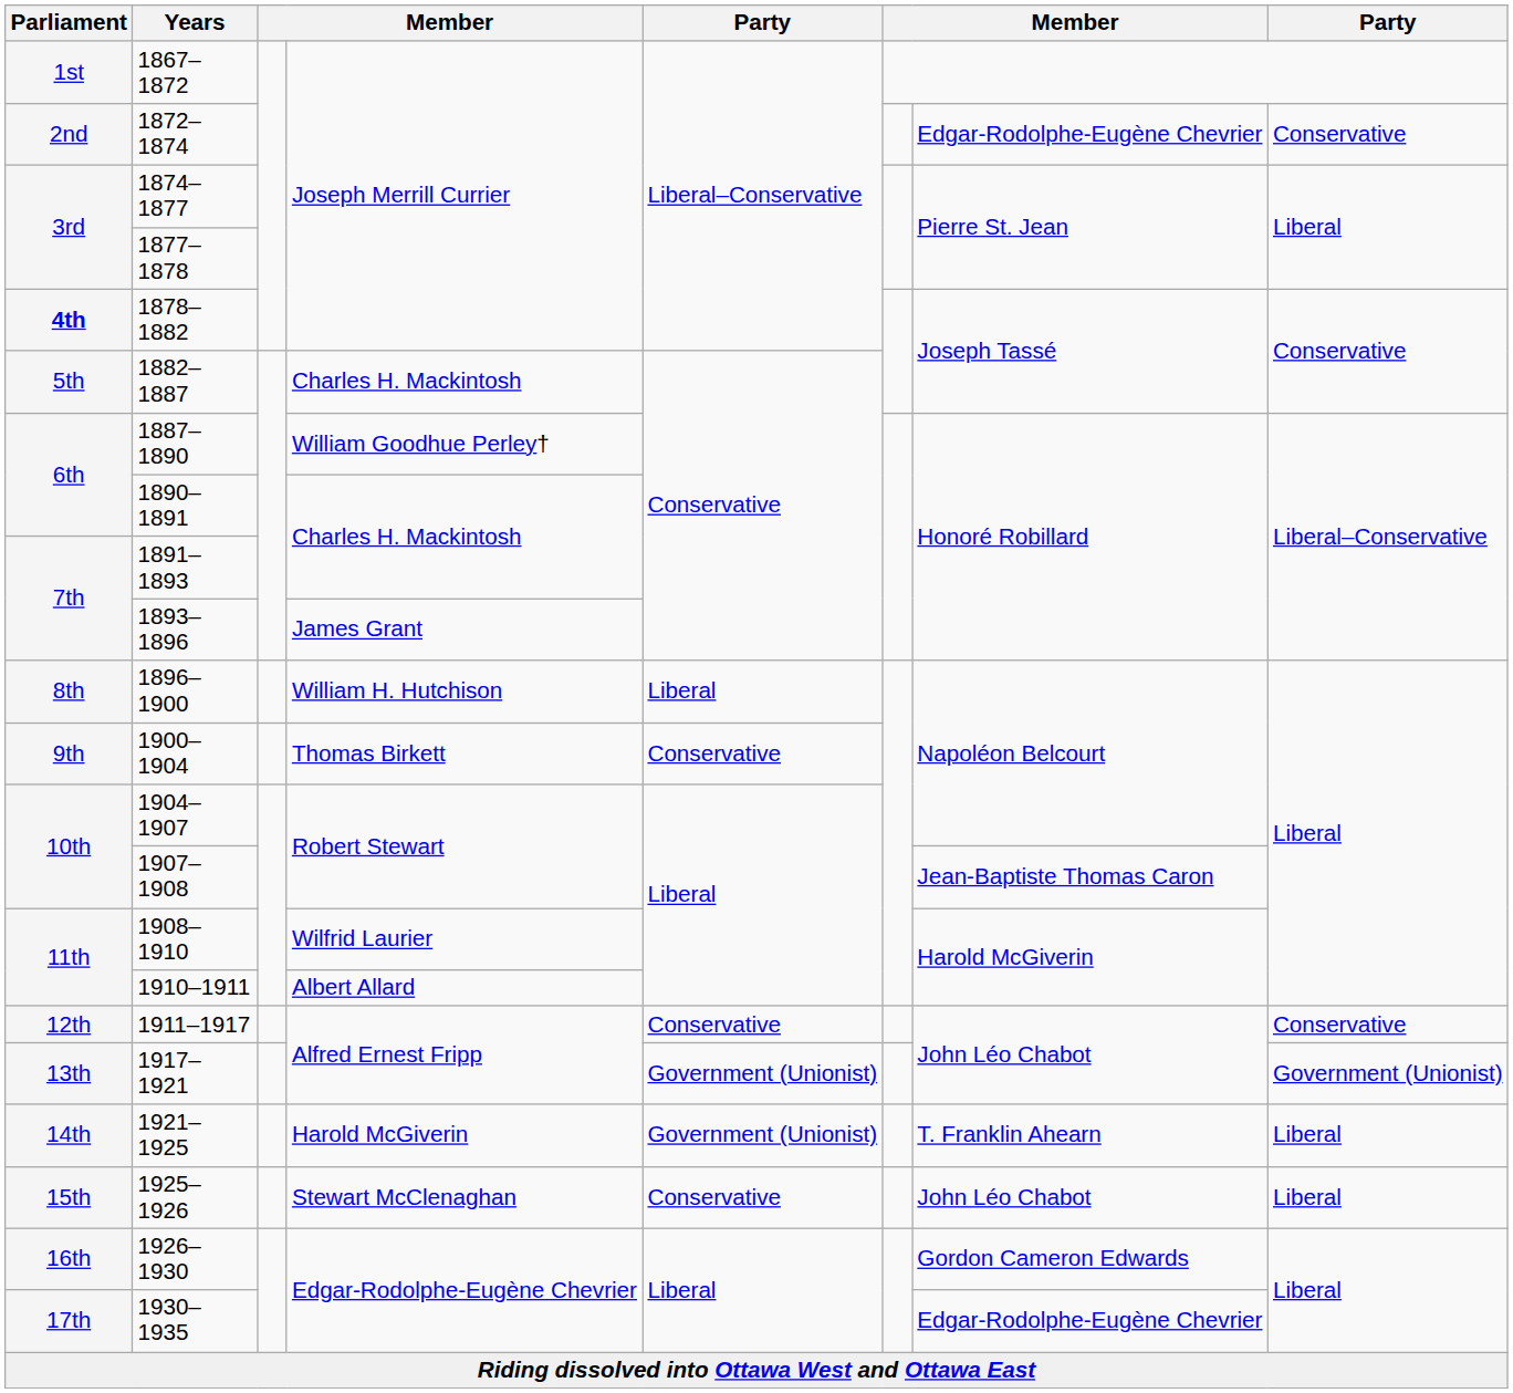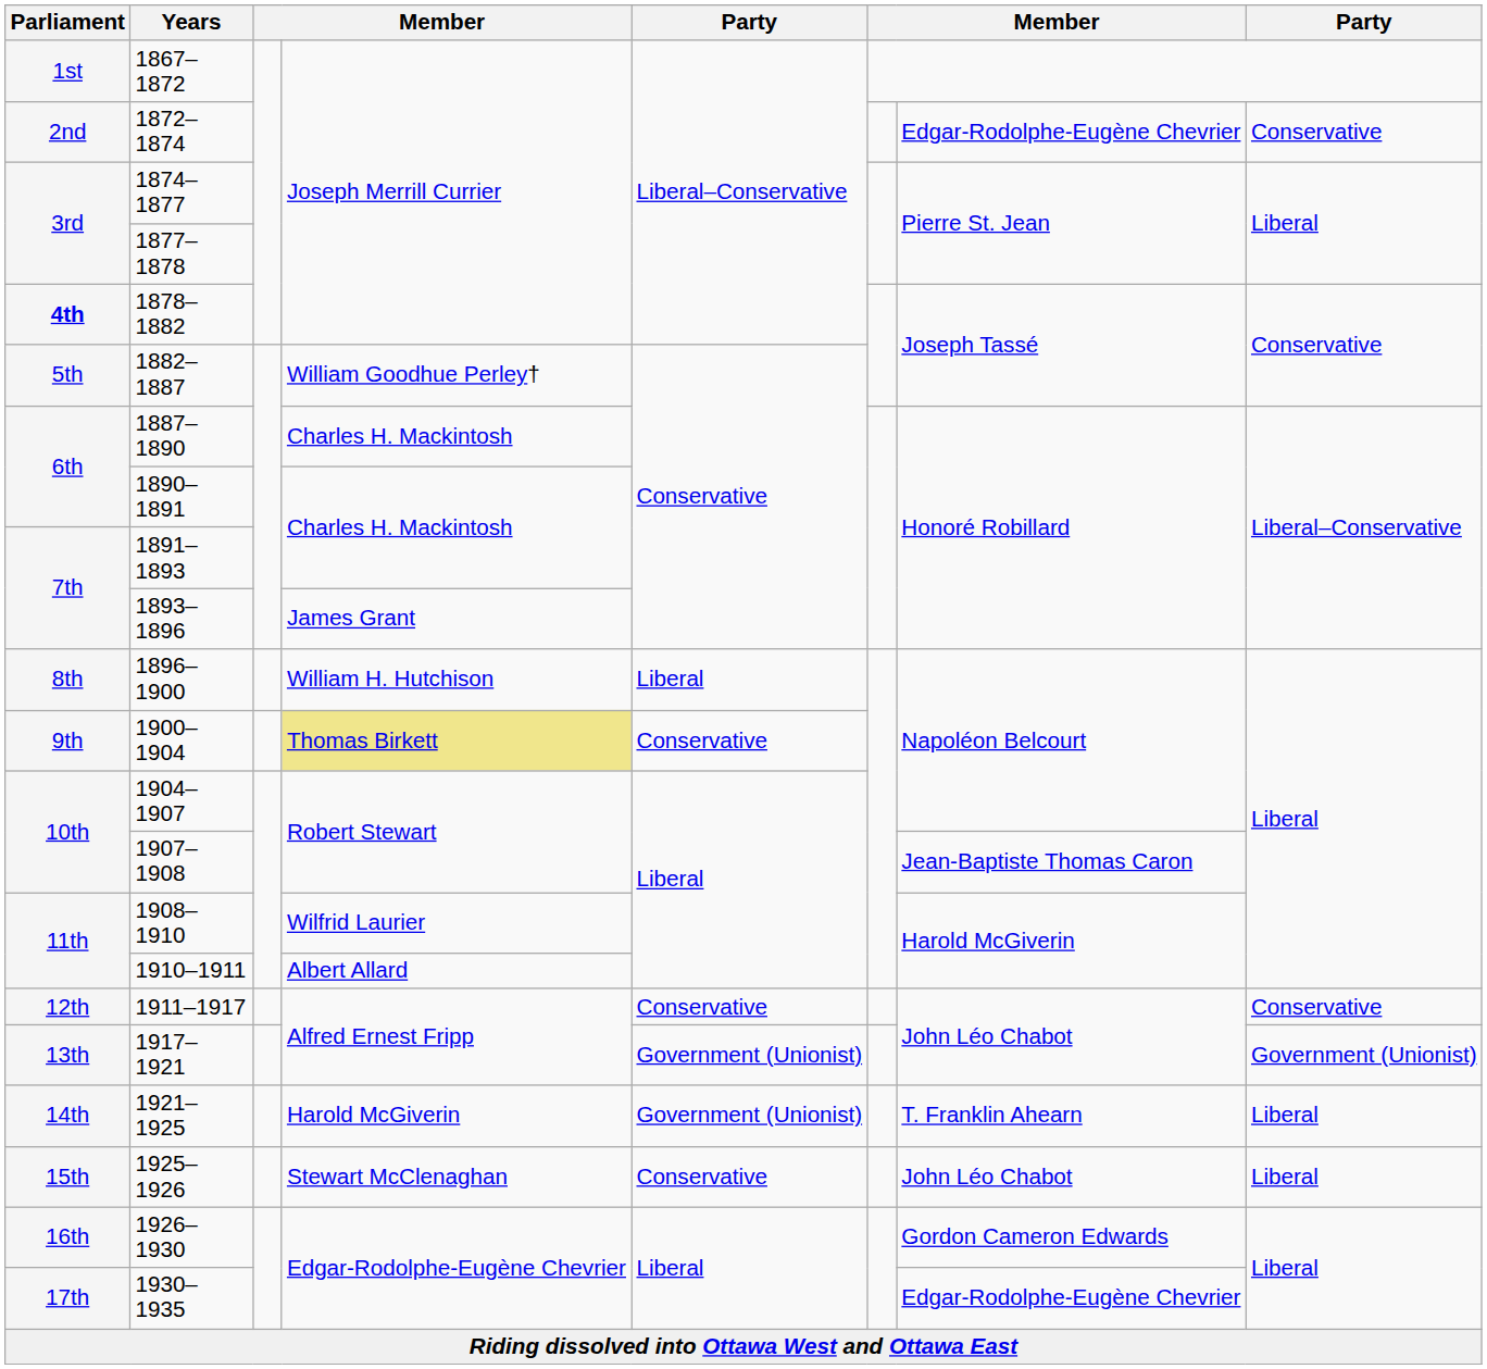1882–1887 | column 4: Charles H. Mackintosh -> William Goodhue Perley†
1887–1890 | column 4: William Goodhue Perley† -> Charles H. Mackintosh
1900–1904 | column 4: no background -> khaki background
